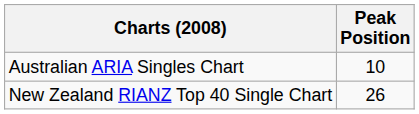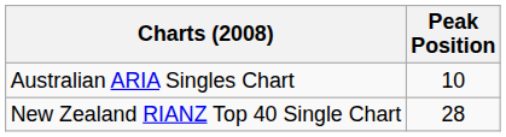New Zealand RIANZ Top 40 Single Chart | Peak Position: 26 -> 28
